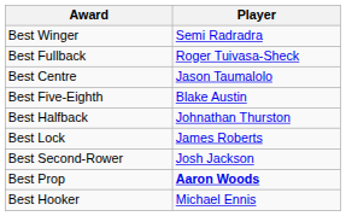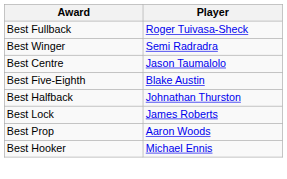rows swapped: Best Fullback <-> Best Winger
- row: Best Second-Rower | Josh Jackson
Best Prop | Player: bold -> normal
